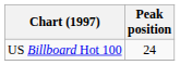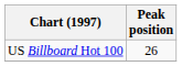US Billboard Hot 100 | Peak position: 24 -> 26
